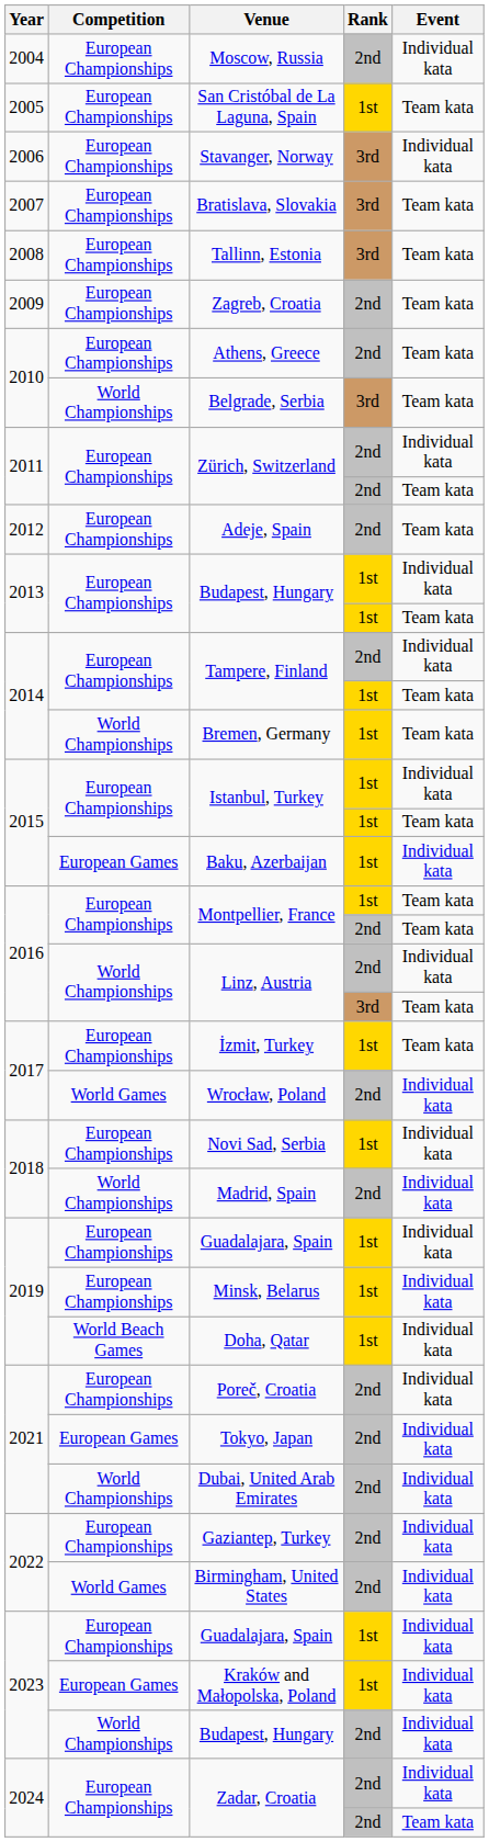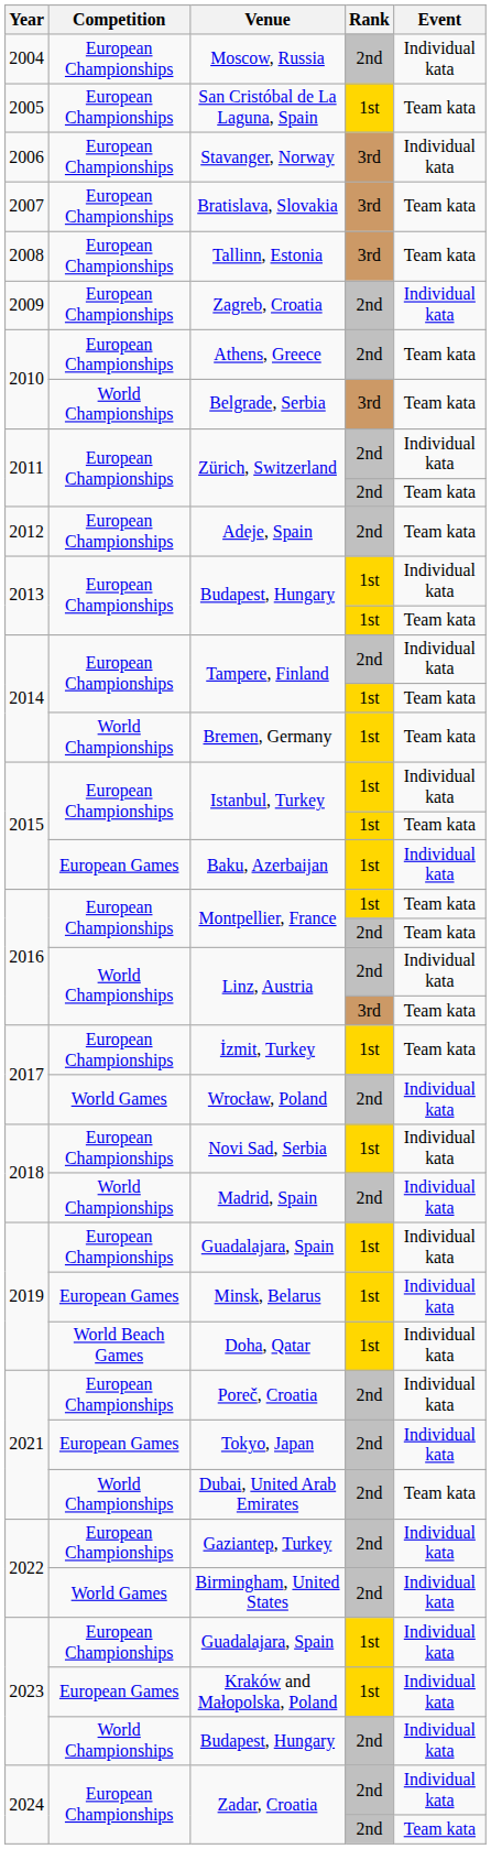Zagreb, Croatia | Event: Team kata -> Individual kata
Minsk, Belarus | Competition: European Championships -> European Games
Dubai, United Arab Emirates | Event: Individual kata -> Team kata
